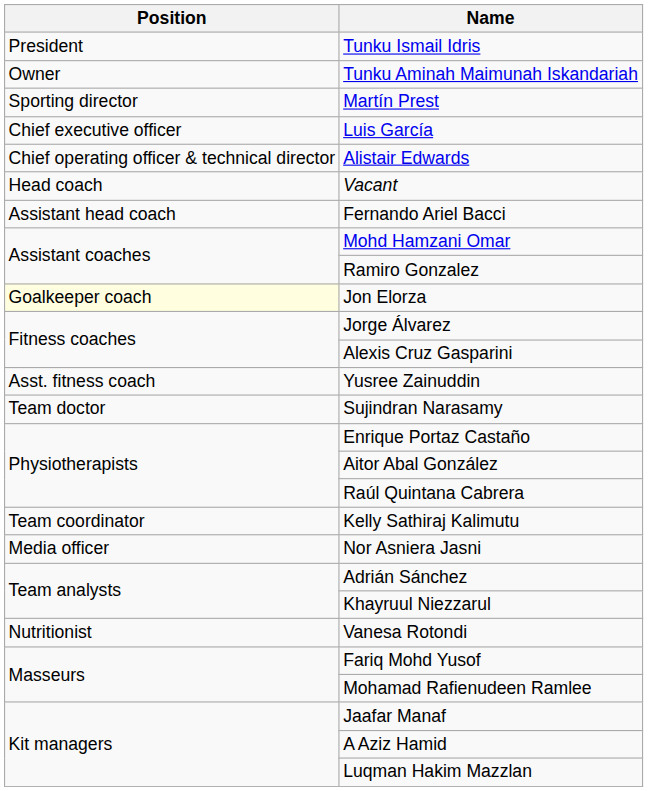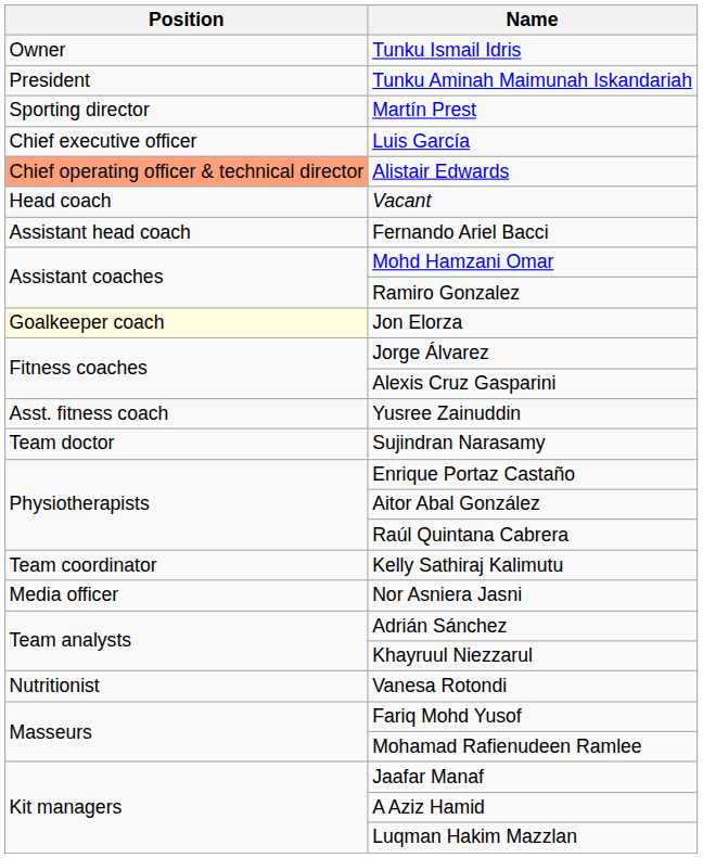Tunku Ismail Idris | Position: President -> Owner
Tunku Aminah Maimunah Iskandariah | Position: Owner -> President
Alistair Edwards | Position: no background -> lightsalmon background
